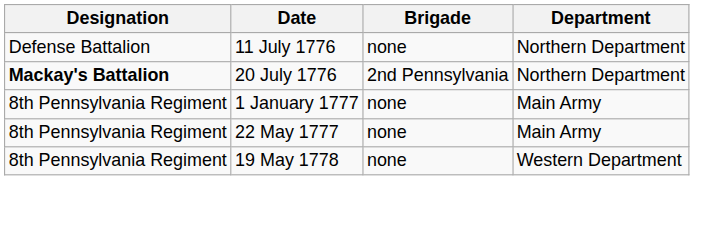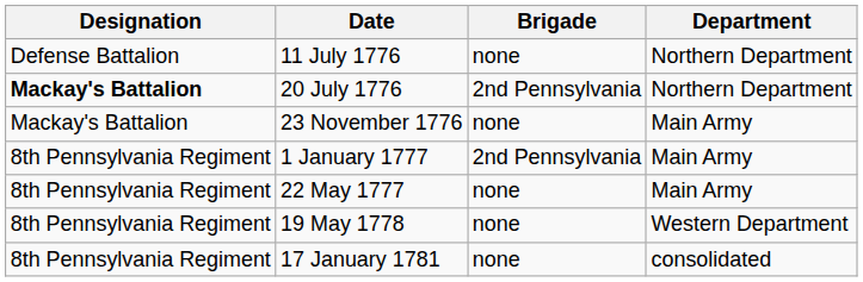+ row: Mackay's Battalion | 23 November 1776 | none | Main Army
1 January 1777 | Brigade: none -> 2nd Pennsylvania
+ row: 8th Pennsylvania Regiment | 17 January 1781 | none | consolidated
